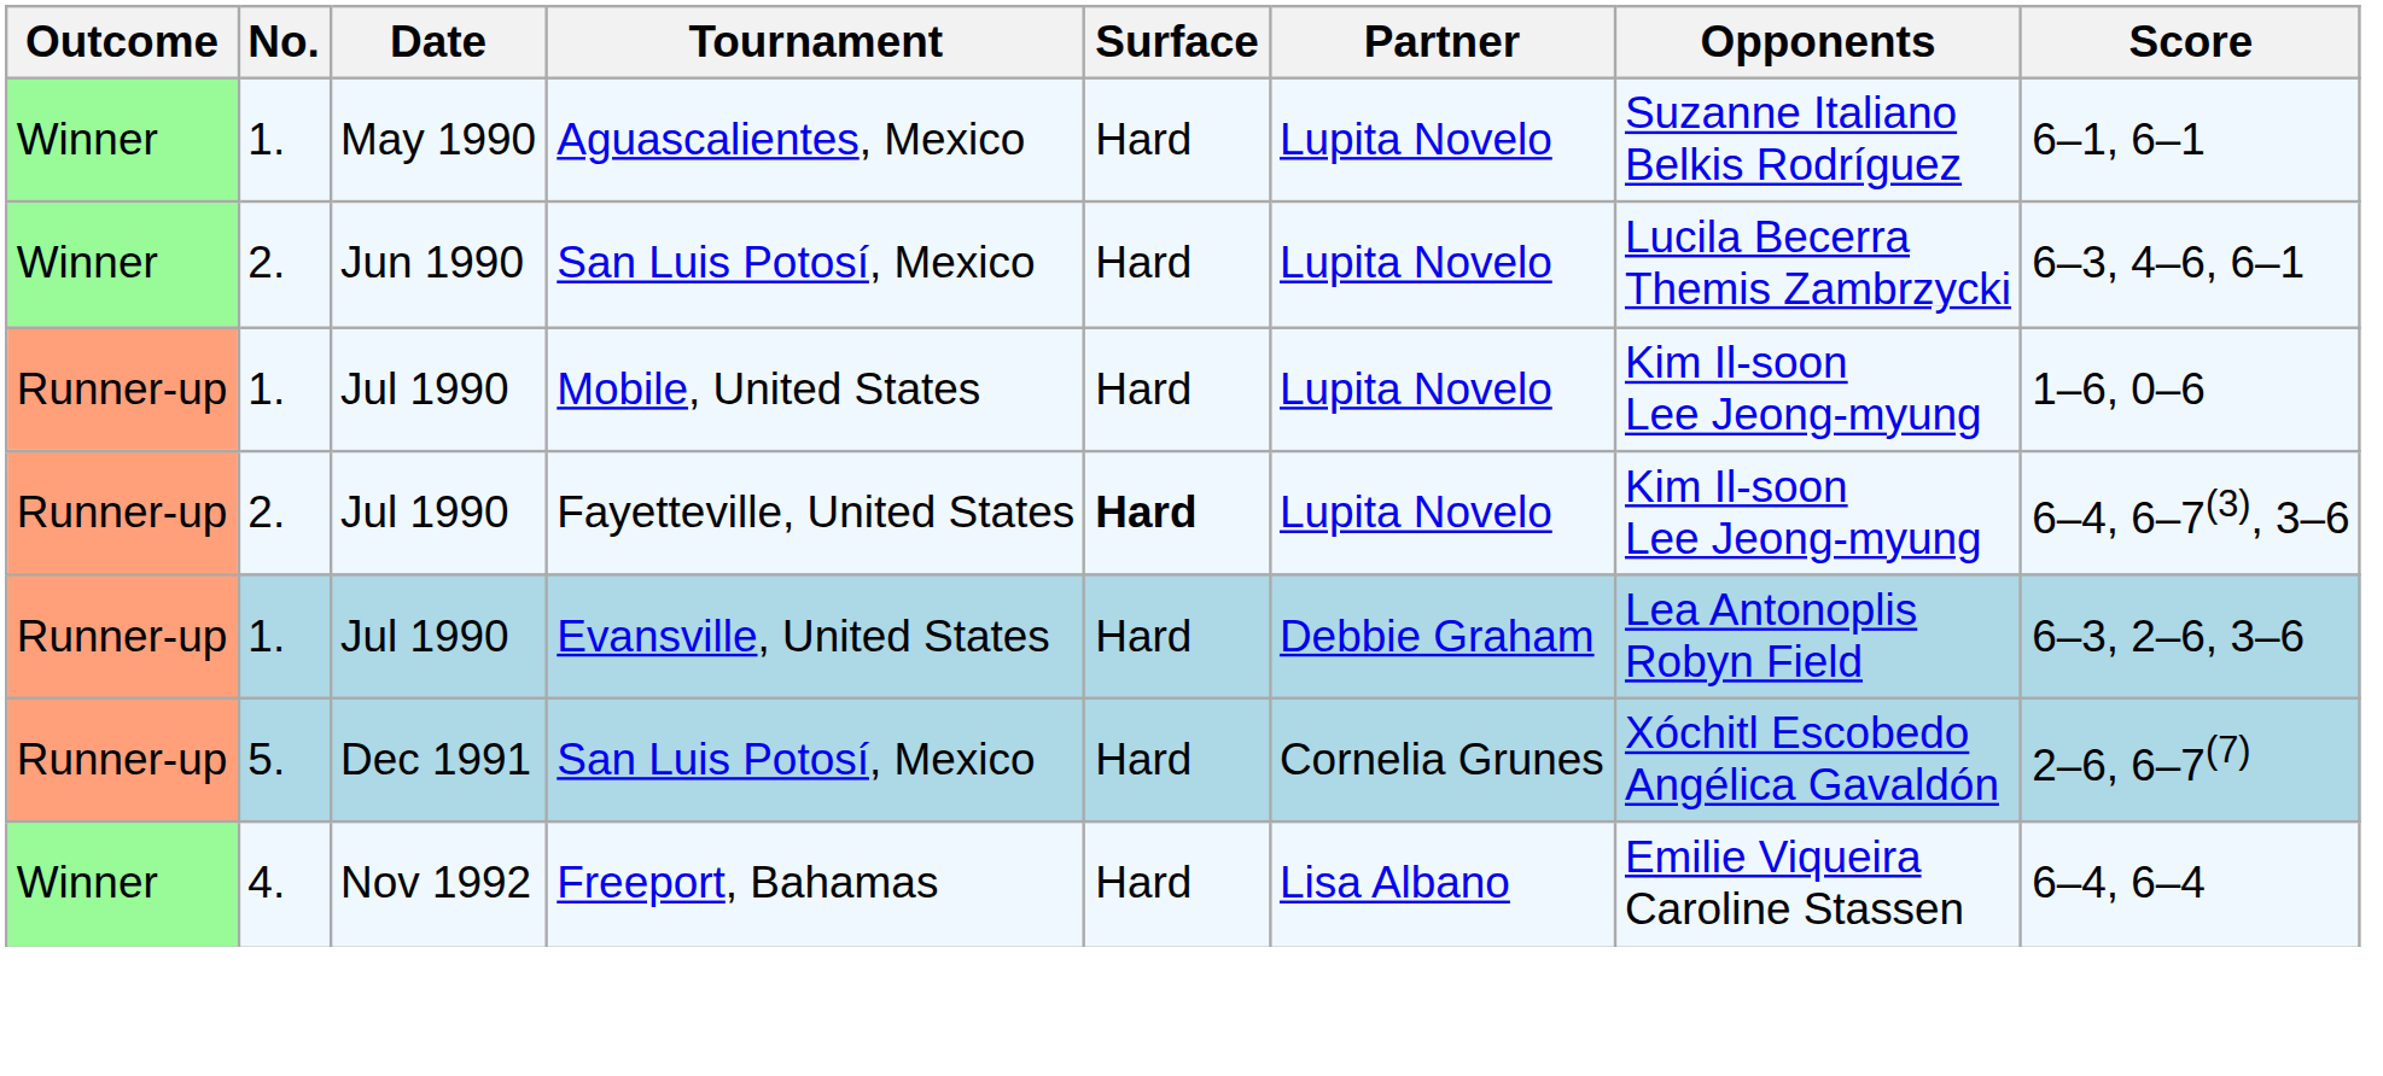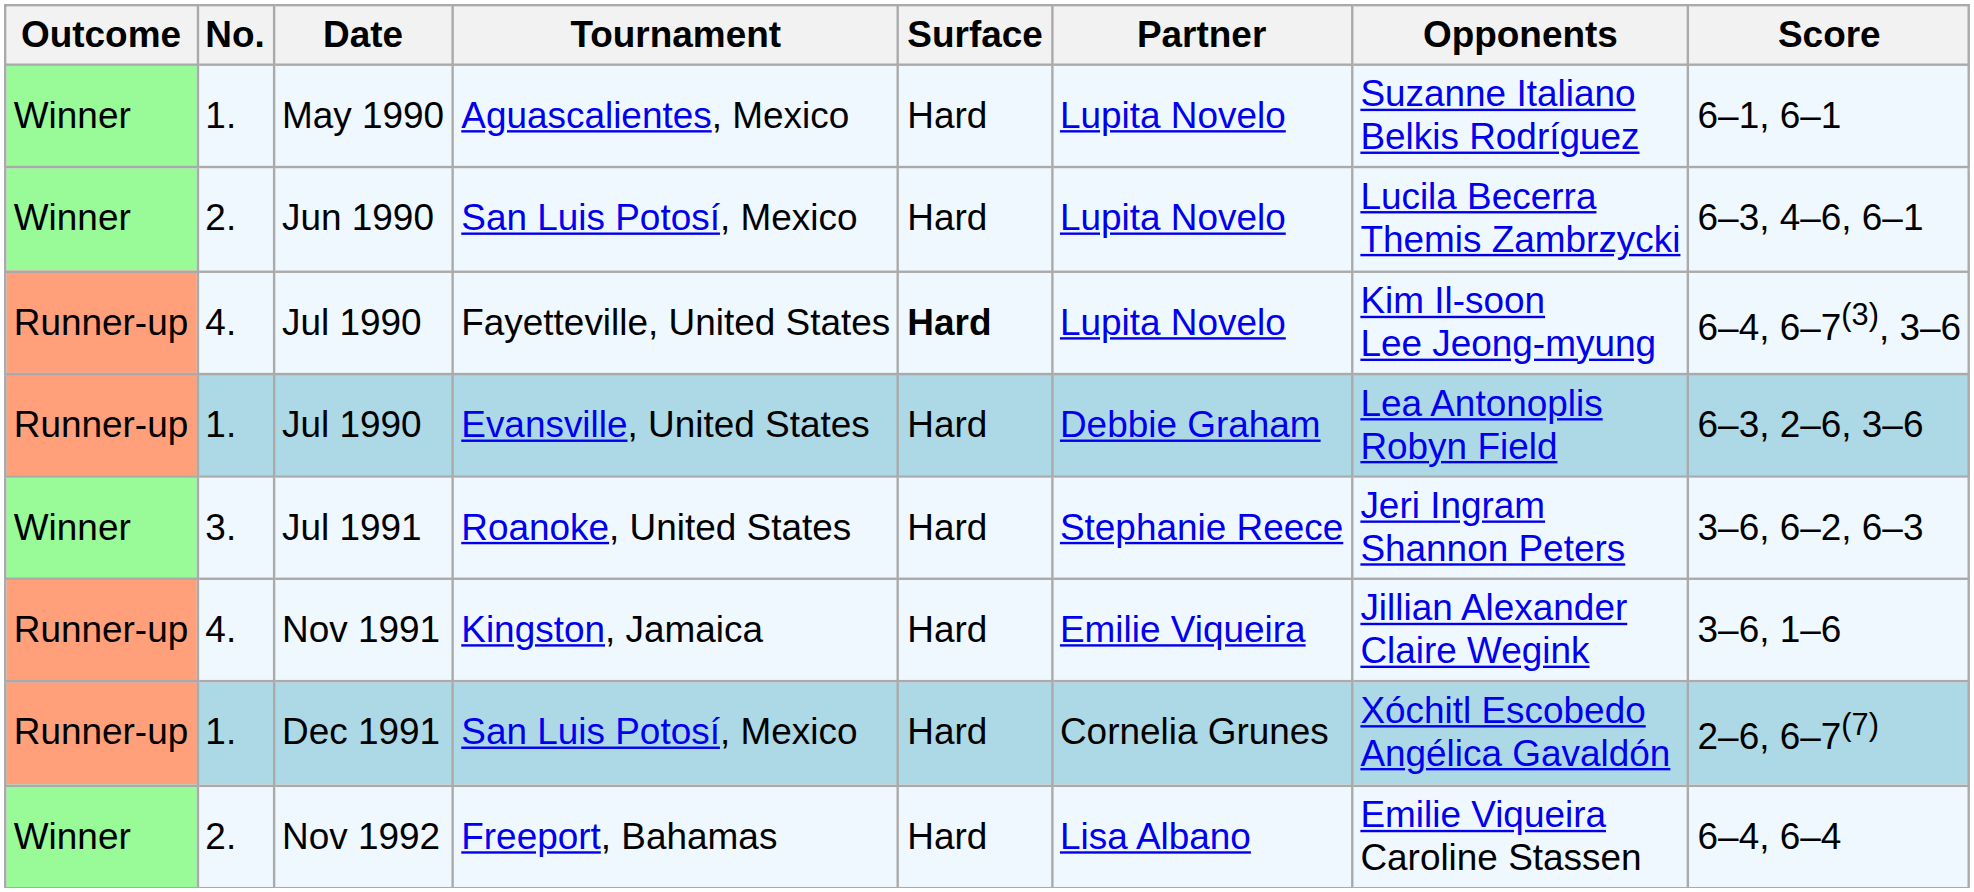- row: Runner-up | 1. | Jul 1990 | Mobile, United States | Hard | Lupita Novelo | Kim Il-soon Lee Jeong-myung | 1–6, 0–6
Fayetteville, United States | No.: 2. -> 4.
+ row: Winner | 3. | Jul 1991 | Roanoke, United States | Hard | Stephanie Reece | Jeri Ingram Shannon Peters | 3–6, 6–2, 6–3
+ row: Runner-up | 4. | Nov 1991 | Kingston, Jamaica | Hard | Emilie Viqueira | Jillian Alexander Claire Wegink | 3–6, 1–6
Dec 1991 / San Luis Potosí, Mexico | No.: 5. -> 1.
Freeport, Bahamas | No.: 4. -> 2.
